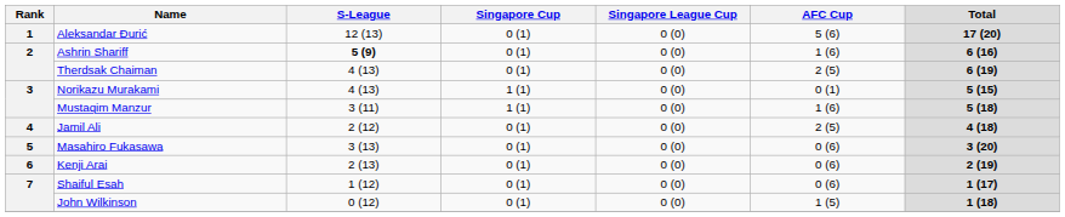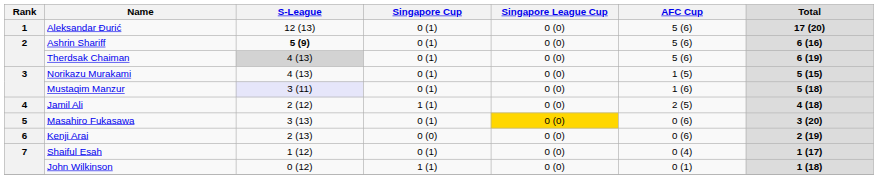Ashrin Shariff | AFC Cup: 1 (6) -> 5 (6)
Therdsak Chaiman | S-League: no background -> lightgrey background
Therdsak Chaiman | AFC Cup: 2 (5) -> 5 (6)
Norikazu Murakami | Singapore Cup: 1 (1) -> 0 (1)
Norikazu Murakami | AFC Cup: 0 (1) -> 1 (5)
Mustaqim Manzur | S-League: no background -> lavender background
Mustaqim Manzur | Singapore Cup: 1 (1) -> 0 (1)
Jamil Ali | Singapore Cup: 0 (1) -> 1 (1)
Masahiro Fukasawa | Singapore League Cup: no background -> gold background
Kenji Arai | Singapore Cup: 0 (1) -> 0 (0)
Shaiful Esah | AFC Cup: 0 (6) -> 0 (4)
John Wilkinson | Singapore Cup: 0 (1) -> 1 (1)
John Wilkinson | AFC Cup: 1 (5) -> 0 (1)
